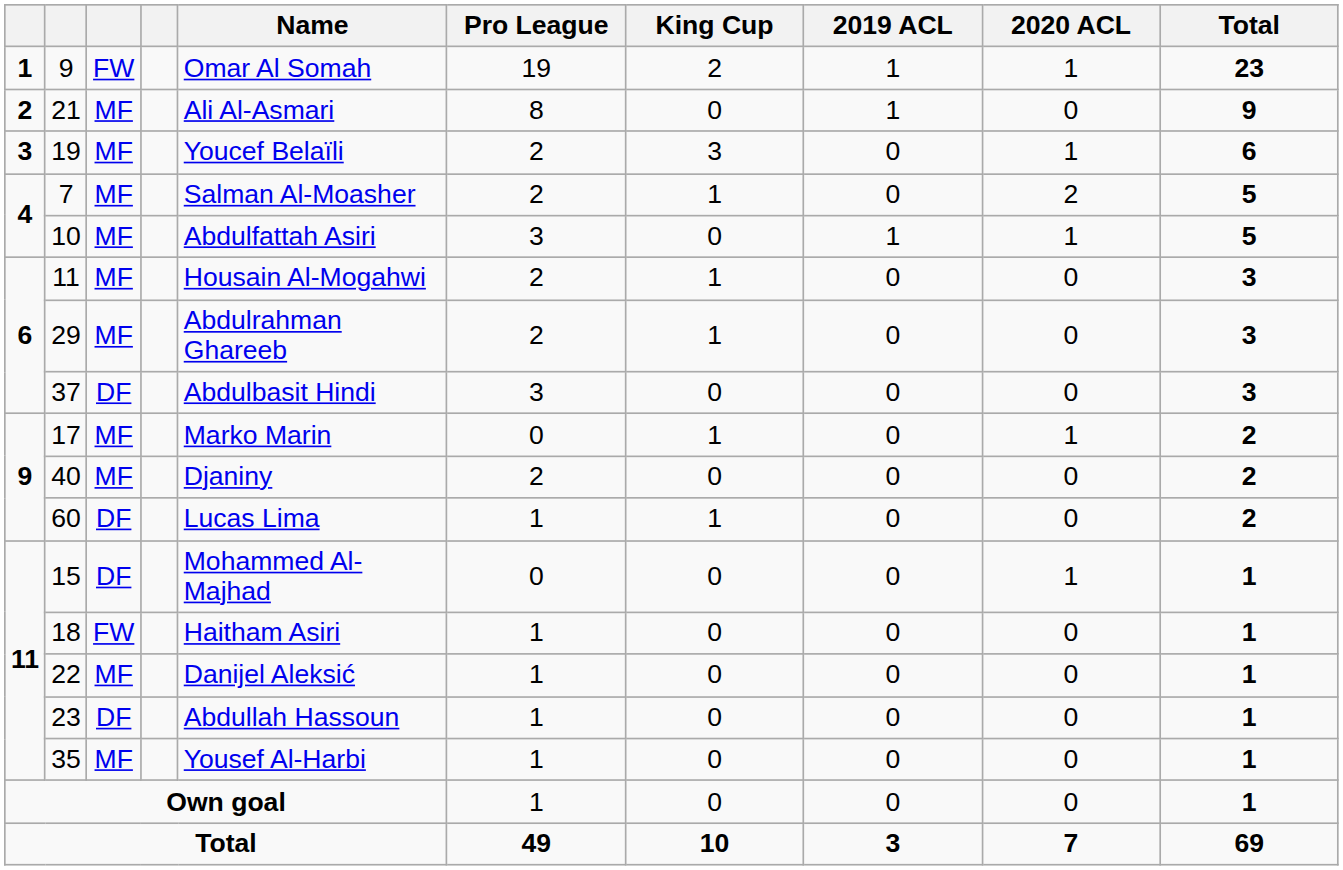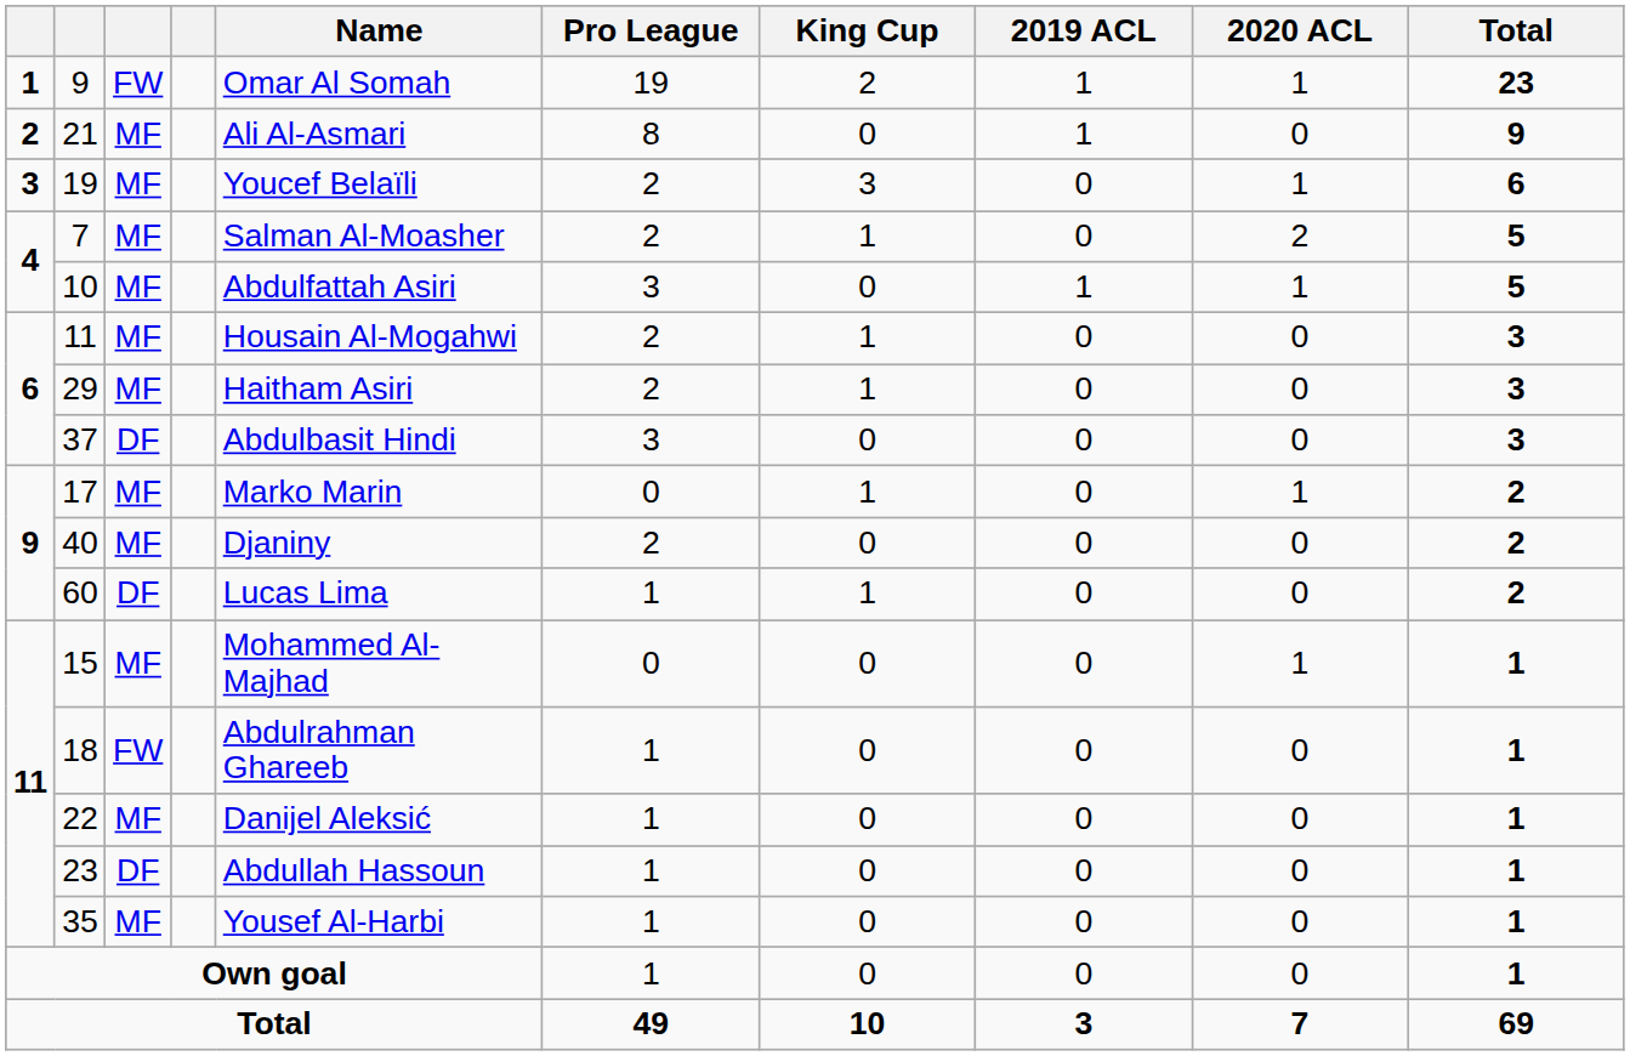29 | Name: Abdulrahman Ghareeb -> Haitham Asiri
15 | column 3: DF -> MF
18 | Name: Haitham Asiri -> Abdulrahman Ghareeb
